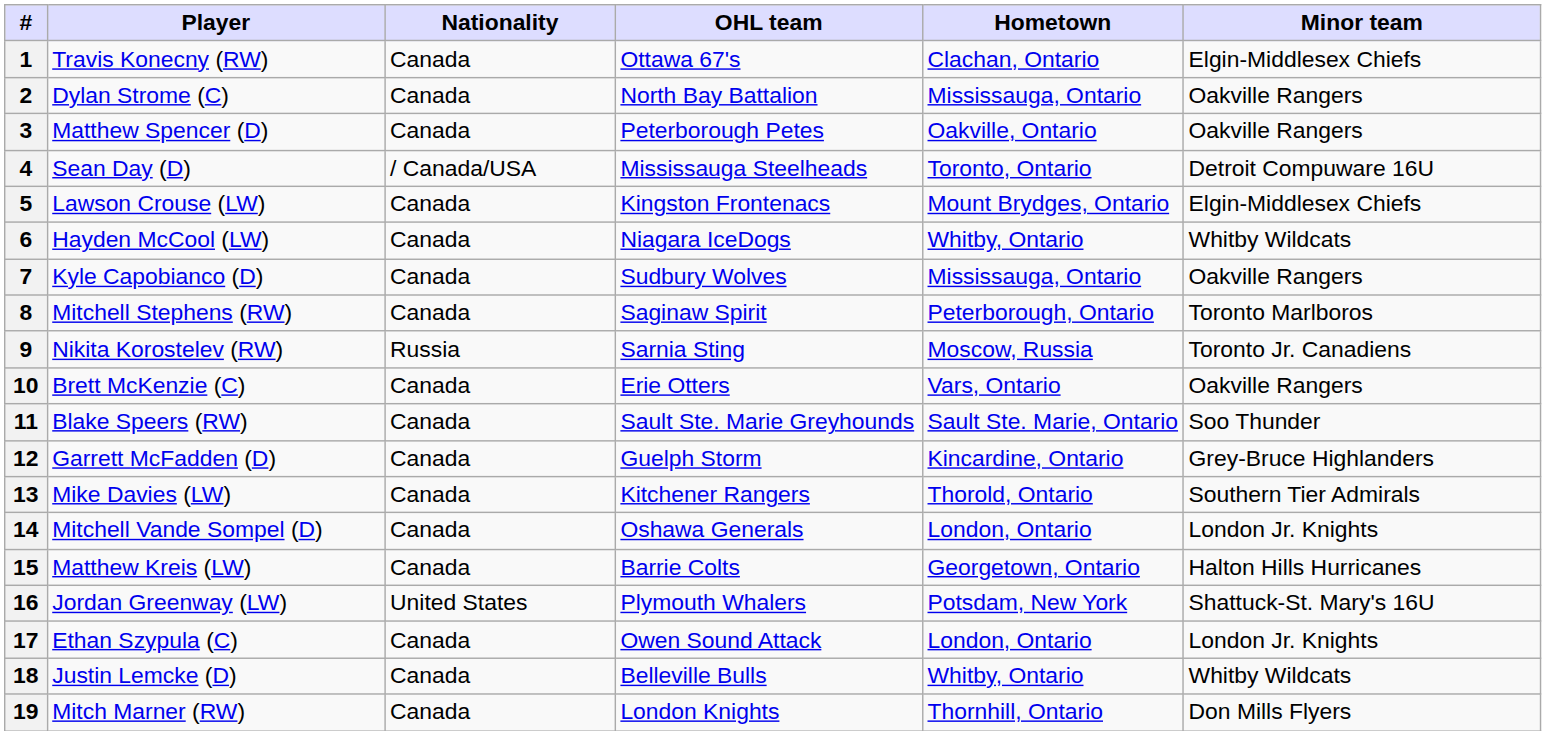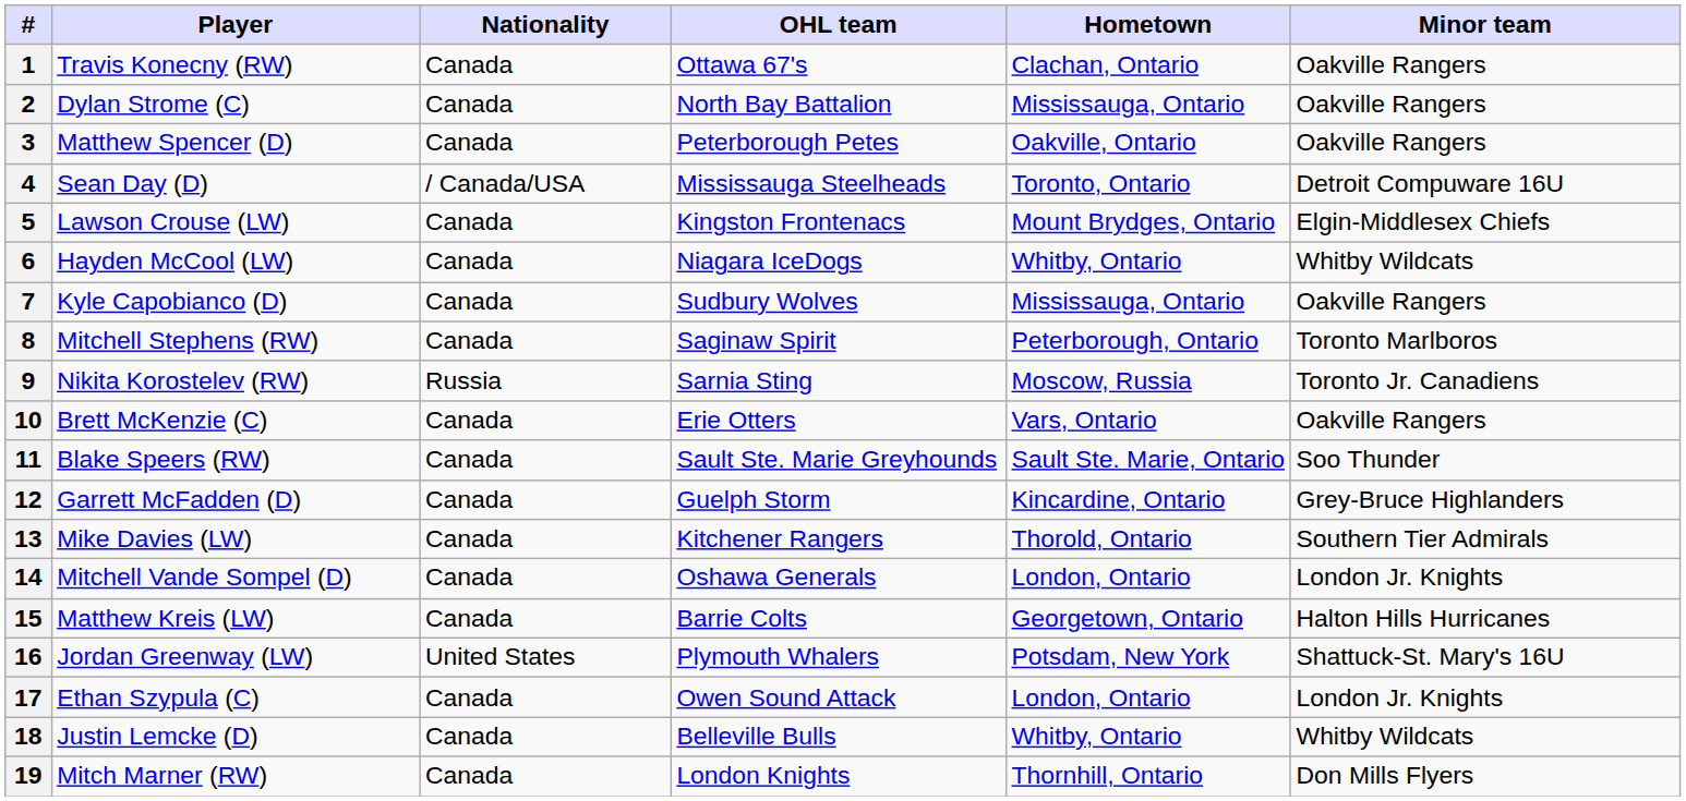1 | Minor team: Elgin-Middlesex Chiefs -> Oakville Rangers
